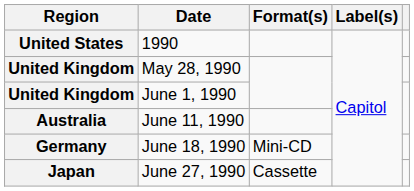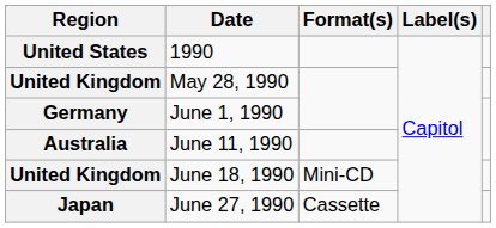June 1, 1990 | Region: United Kingdom -> Germany
June 18, 1990 | Region: Germany -> United Kingdom
